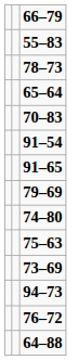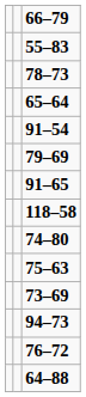- row: 70–83
rows swapped: 91–65 <-> 79–69
+ row: 118–58
